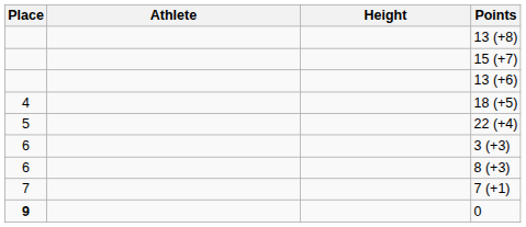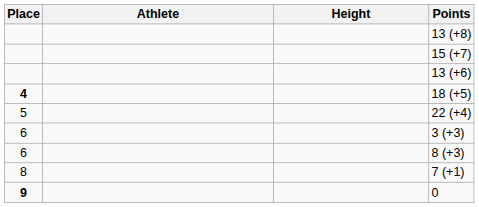18 (+5) | Place: normal -> bold
7 (+1) | Place: 7 -> 8
